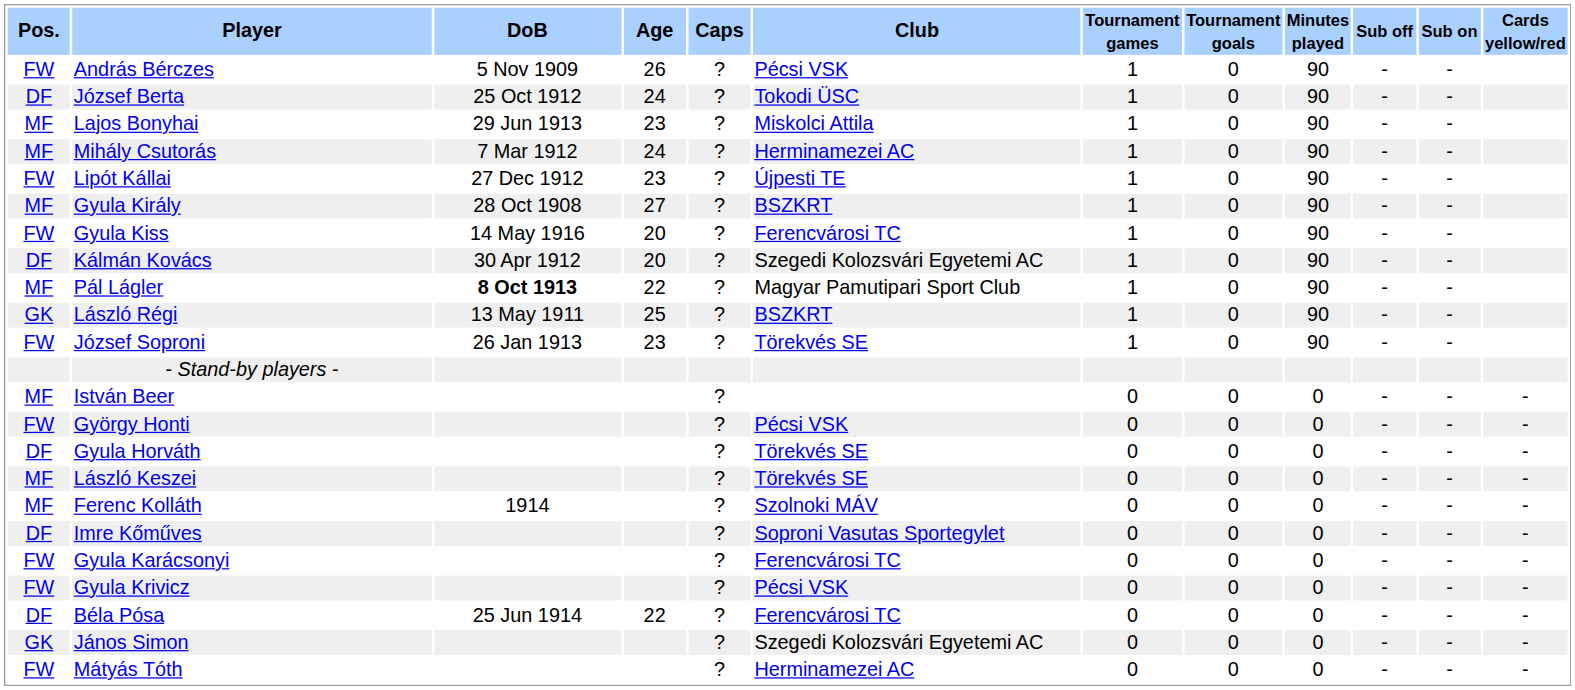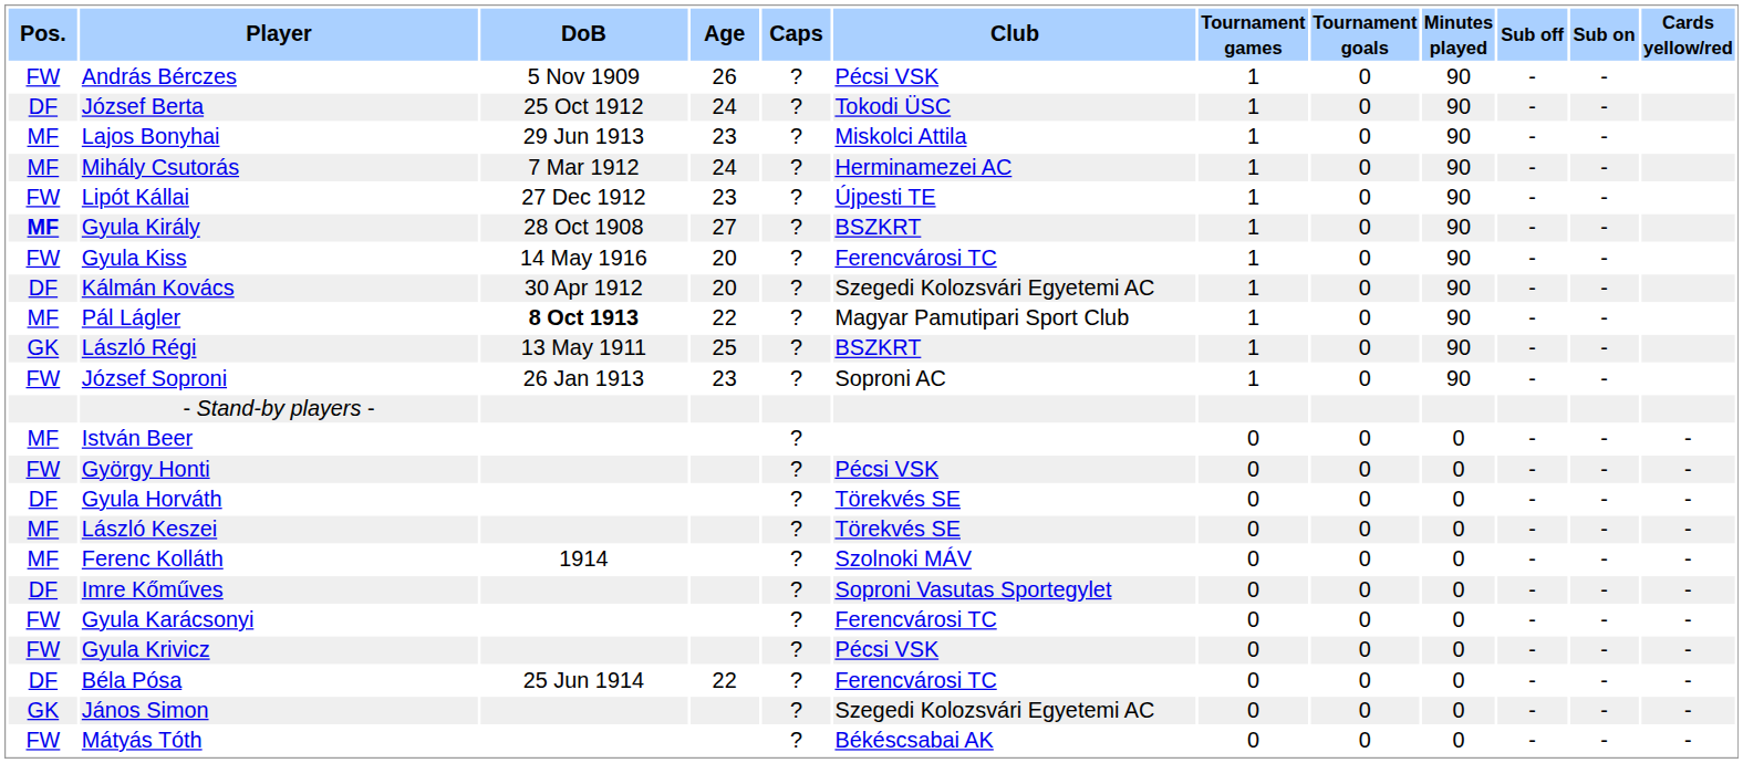Gyula Király | Pos.: normal -> bold
József Soproni | Club: Törekvés SE -> Soproni AC
Mátyás Tóth | Club: Herminamezei AC -> Békéscsabai AK
